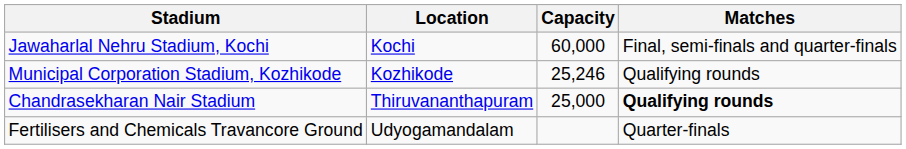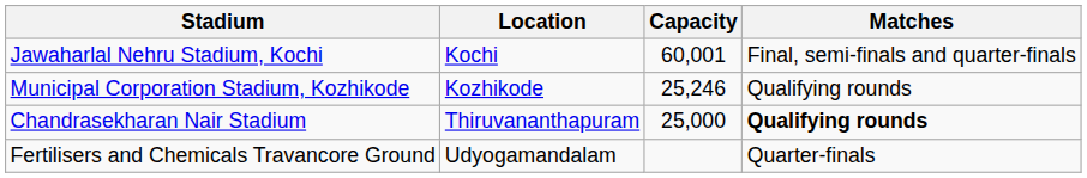Jawaharlal Nehru Stadium, Kochi | Capacity: 60,000 -> 60,001
